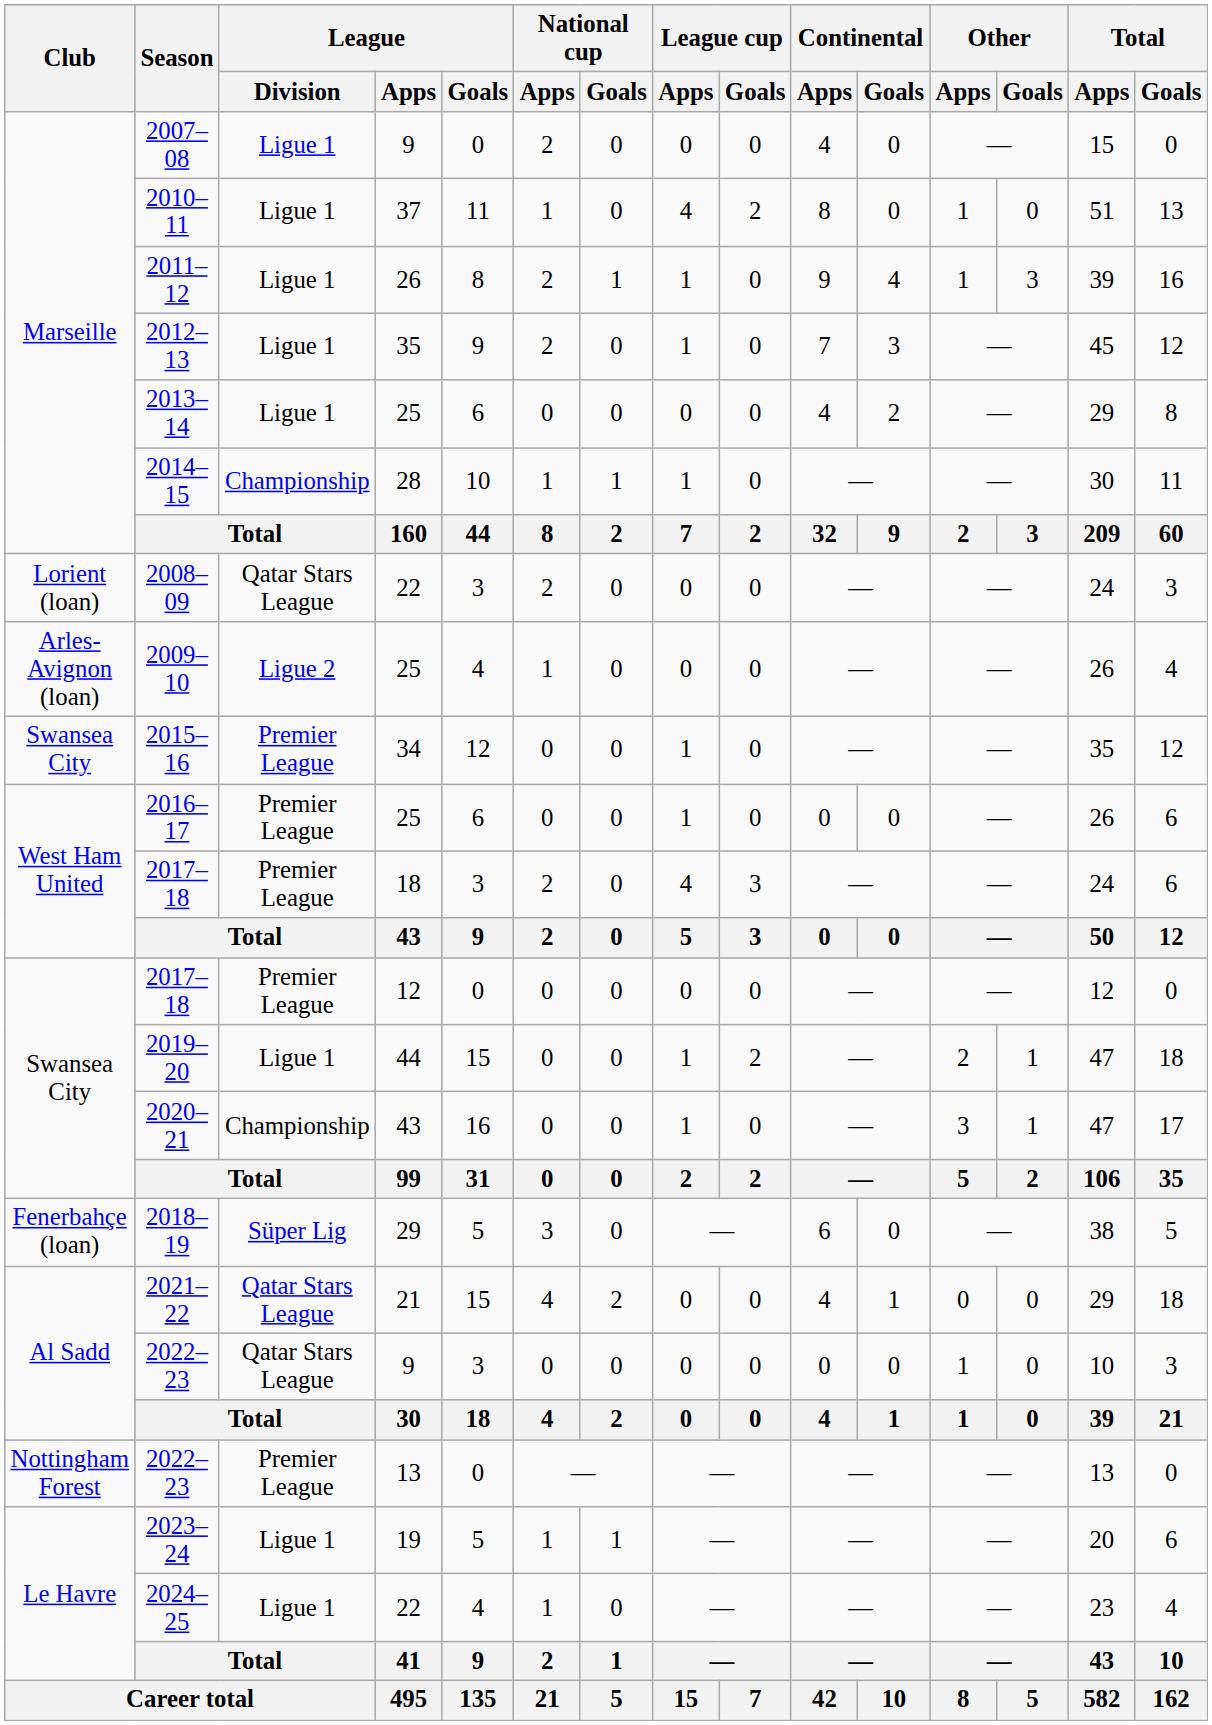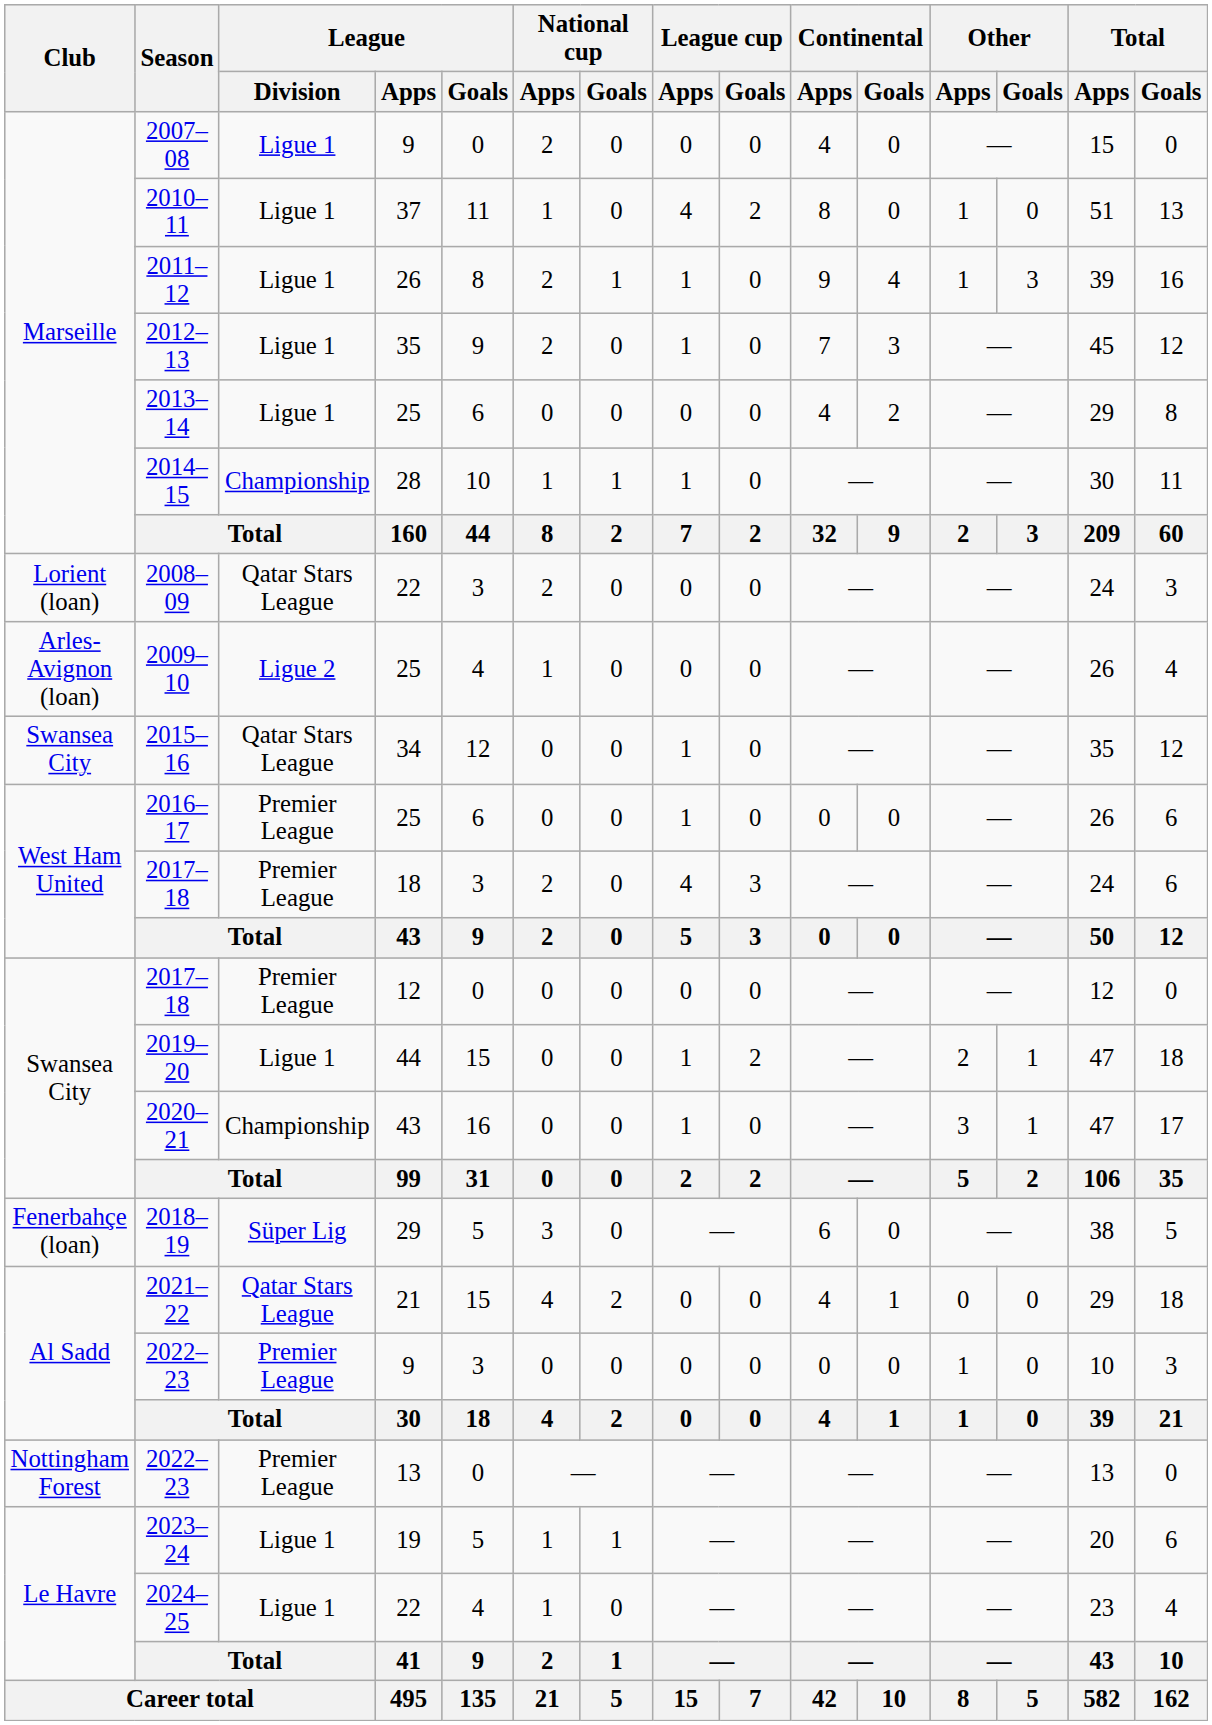2015–16 | League / Division: Premier League -> Qatar Stars League
2022–23 / 9 | League / Division: Qatar Stars League -> Premier League
